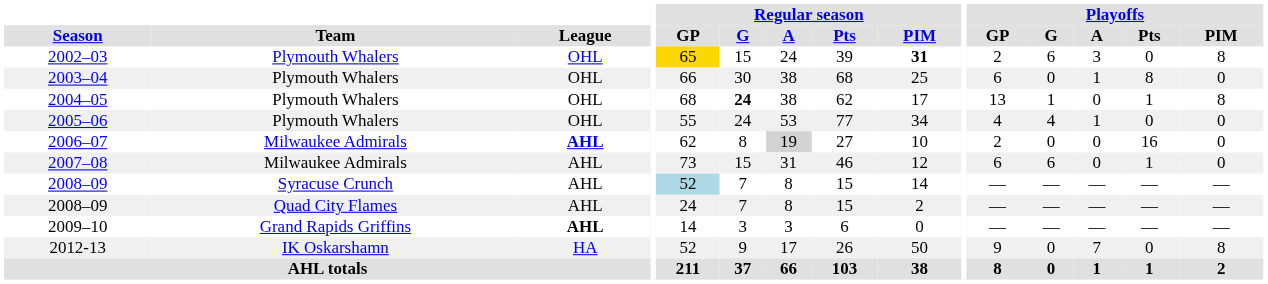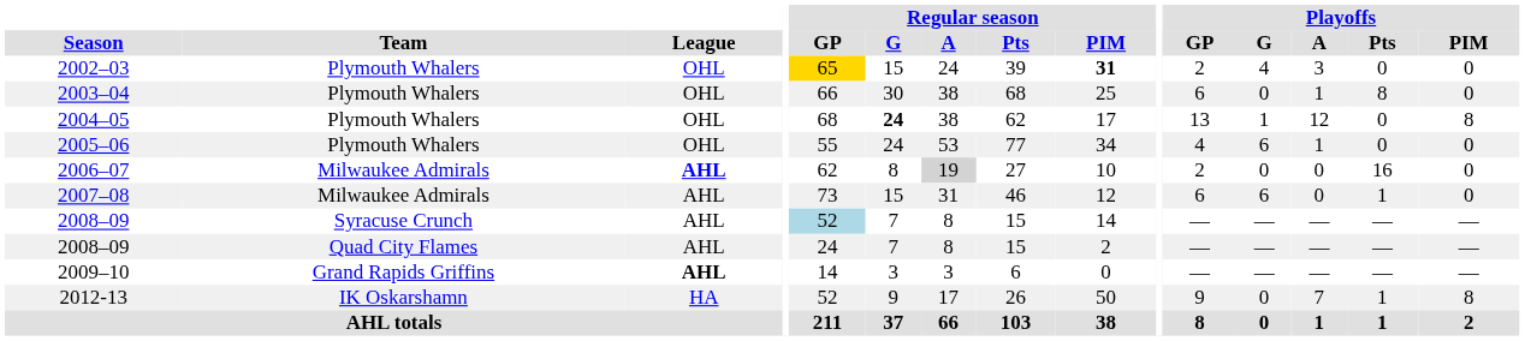2002–03 | Playoffs / G: 6 -> 4
2002–03 | Playoffs / PIM: 8 -> 0
2004–05 | Playoffs / A: 0 -> 12
2004–05 | Playoffs / Pts: 1 -> 0
2005–06 | Playoffs / G: 4 -> 6
2012-13 | Playoffs / Pts: 0 -> 1
